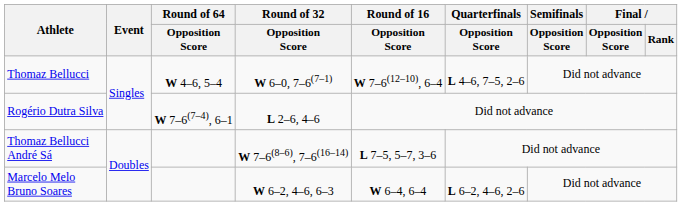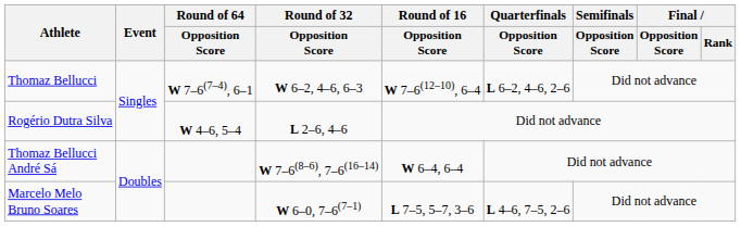Thomaz Bellucci | Round of 64 / Opposition Score: W 4–6, 5–4 -> W 7–6(7–4), 6–1
Thomaz Bellucci | Round of 32 / Opposition Score: W 6–0, 7–6(7–1) -> W 6–2, 4–6, 6–3
Thomaz Bellucci | Quarterfinals / Opposition Score: L 4–6, 7–5, 2–6 -> L 6–2, 4–6, 2–6
Rogério Dutra Silva | Round of 64 / Opposition Score: W 7–6(7–4), 6–1 -> W 4–6, 5–4
Thomaz Bellucci André Sá | Round of 16 / Opposition Score: L 7–5, 5–7, 3–6 -> W 6–4, 6–4
Marcelo Melo Bruno Soares | Round of 32 / Opposition Score: W 6–2, 4–6, 6–3 -> W 6–0, 7–6(7–1)
Marcelo Melo Bruno Soares | Round of 16 / Opposition Score: W 6–4, 6–4 -> L 7–5, 5–7, 3–6
Marcelo Melo Bruno Soares | Quarterfinals / Opposition Score: L 6–2, 4–6, 2–6 -> L 4–6, 7–5, 2–6
